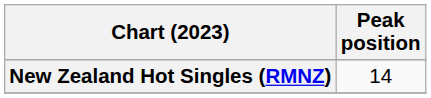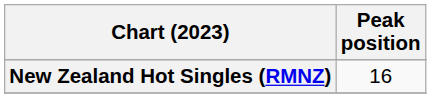New Zealand Hot Singles (RMNZ) | Peak position: 14 -> 16
